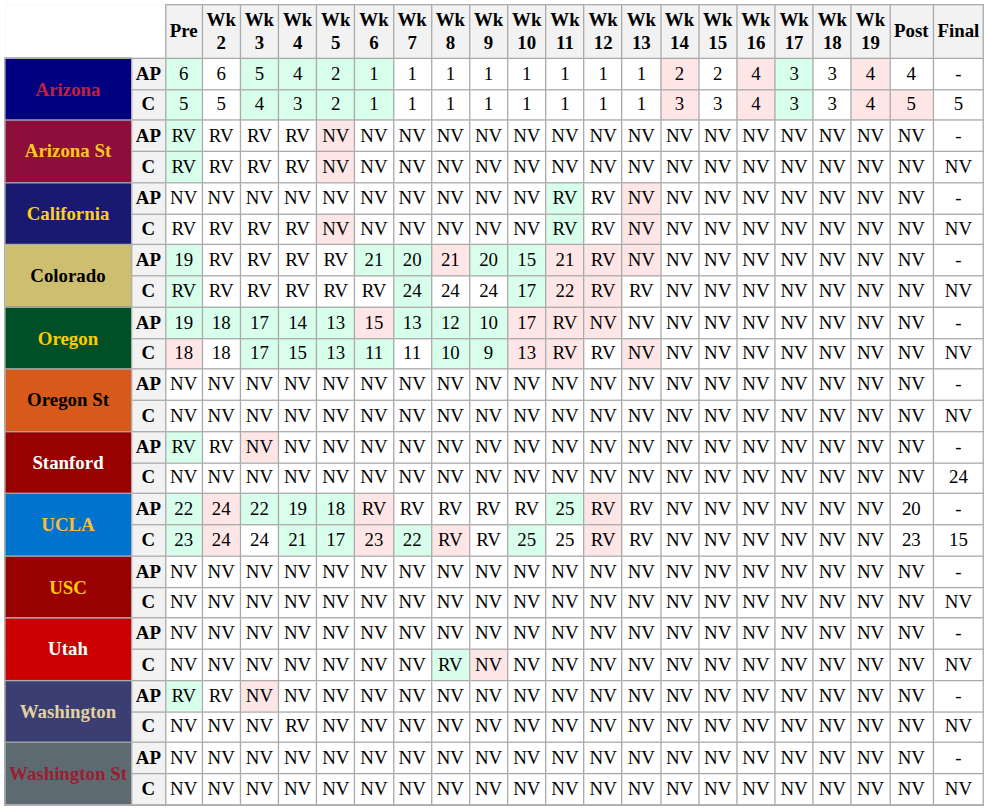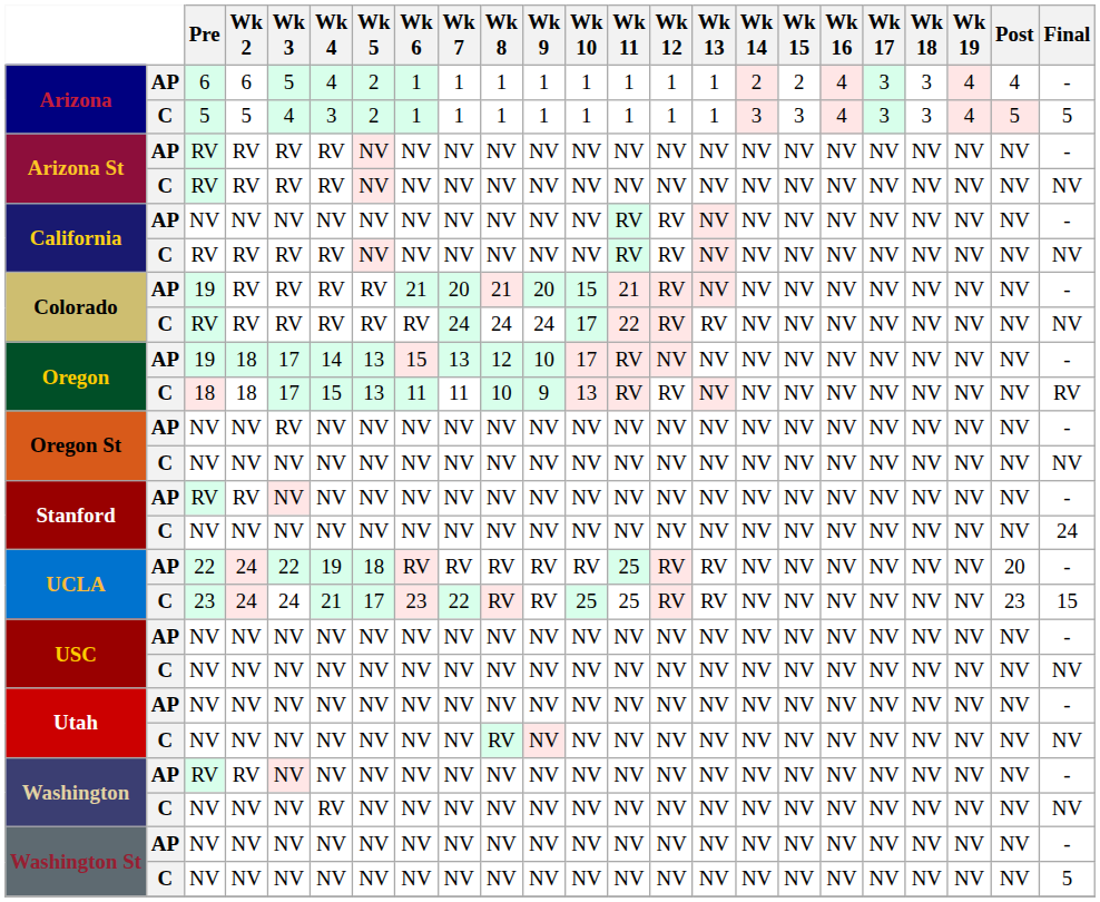Oregon / C | Final: NV -> RV
Oregon St / AP | Wk 3: NV -> RV
Washington St / C | Final: NV -> 5
